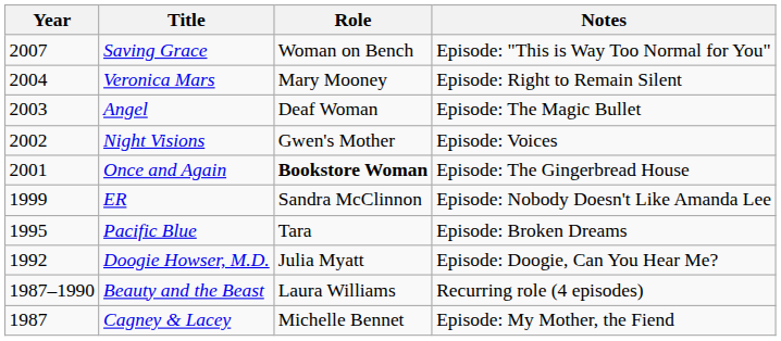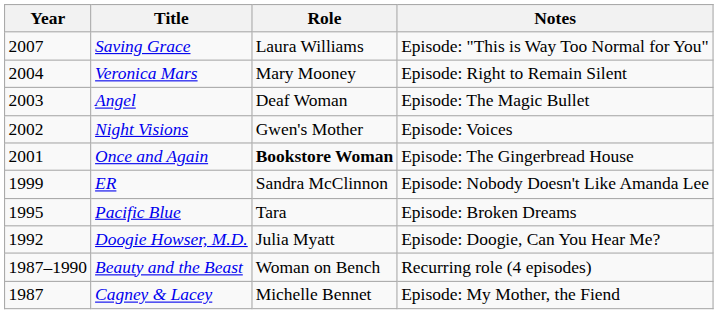Saving Grace | Role: Woman on Bench -> Laura Williams
Beauty and the Beast | Role: Laura Williams -> Woman on Bench
